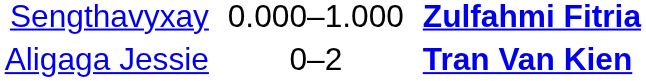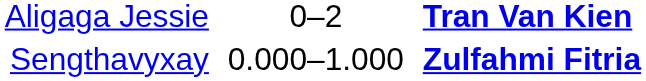rows swapped: Aligaga Jessie <-> Sengthavyxay
